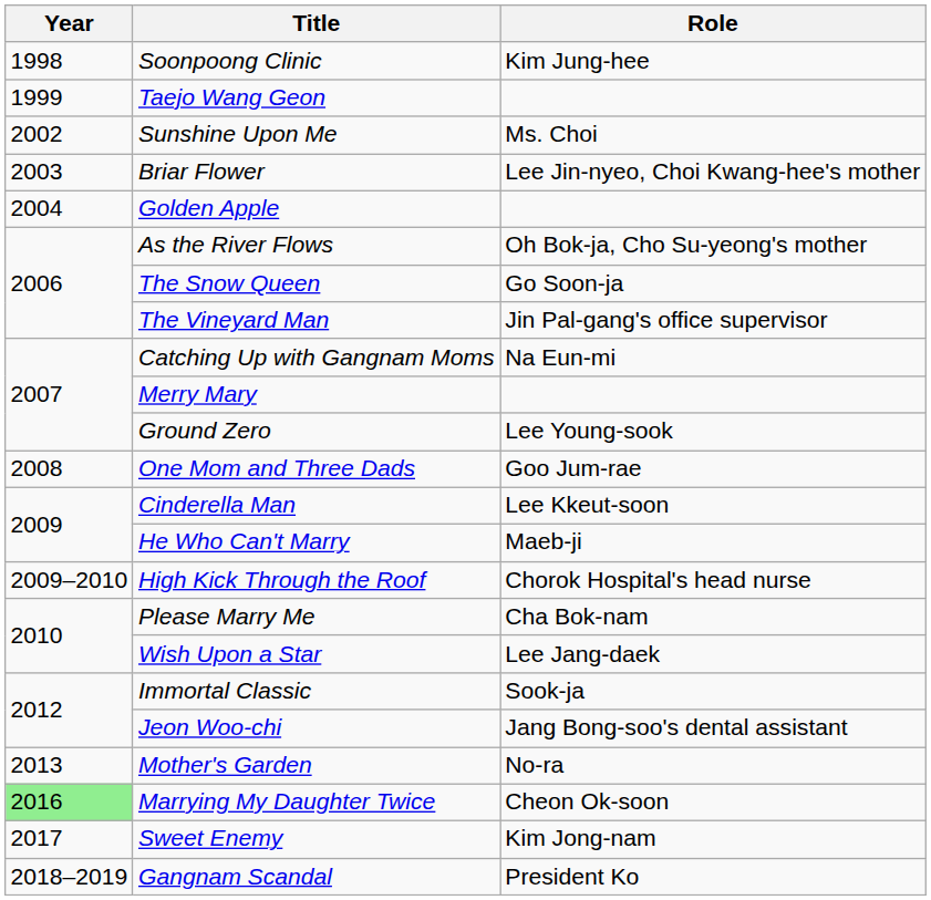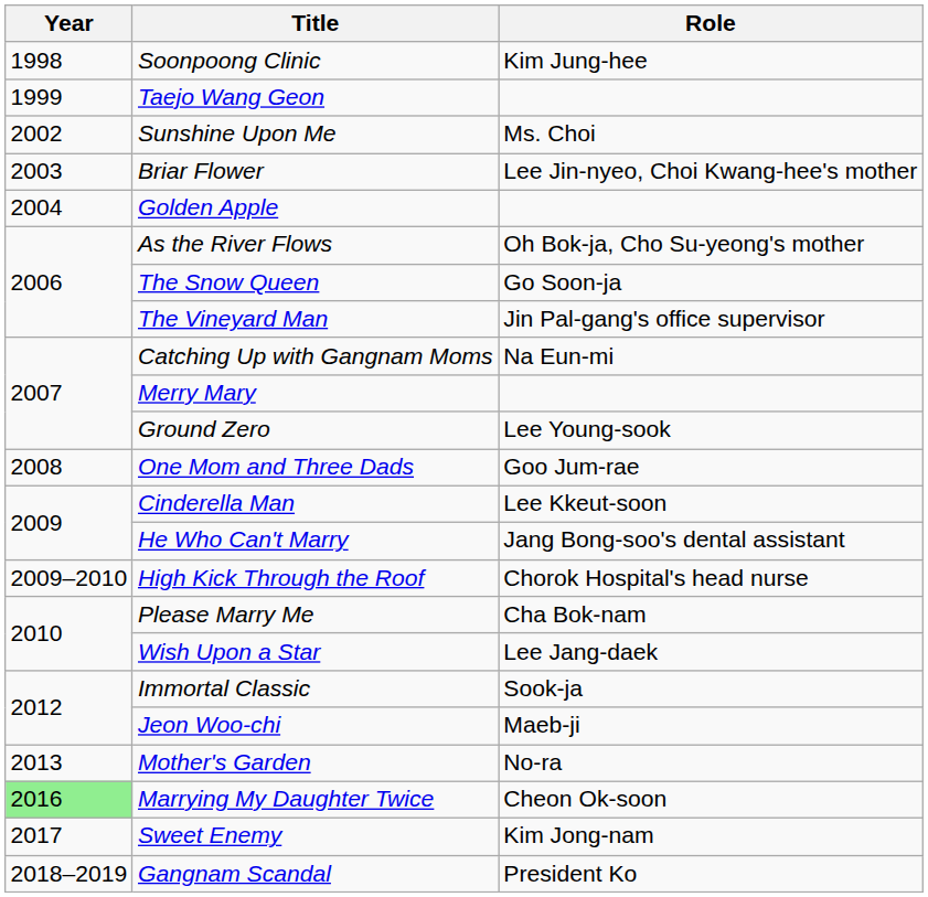He Who Can't Marry | Role: Maeb-ji -> Jang Bong-soo's dental assistant
Jeon Woo-chi | Role: Jang Bong-soo's dental assistant -> Maeb-ji
